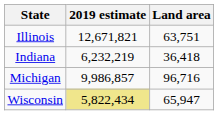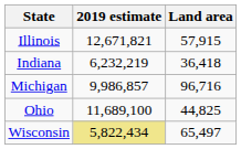Illinois | Land area: 63,751 -> 57,915
+ row: Ohio | 11,689,100 | 44,825
Wisconsin | Land area: 65,947 -> 65,497
